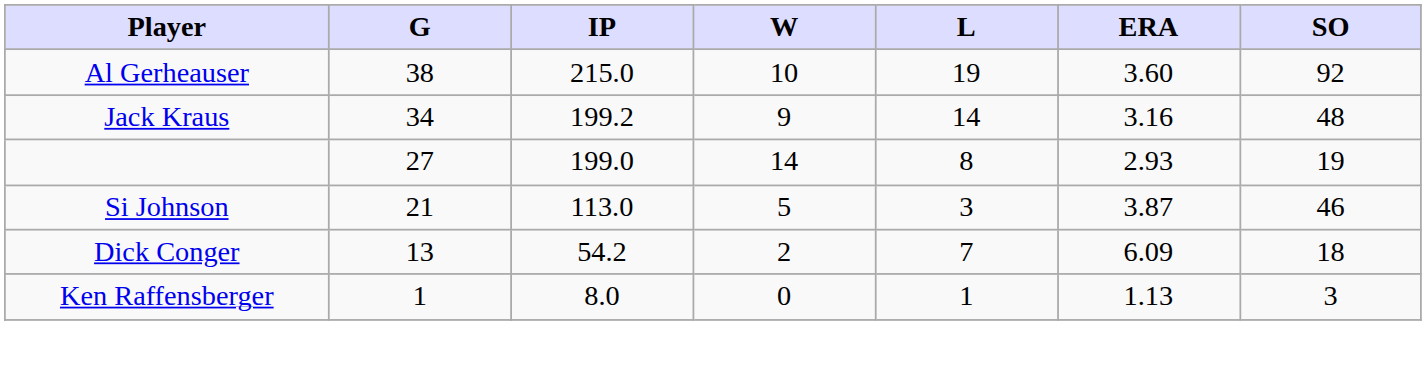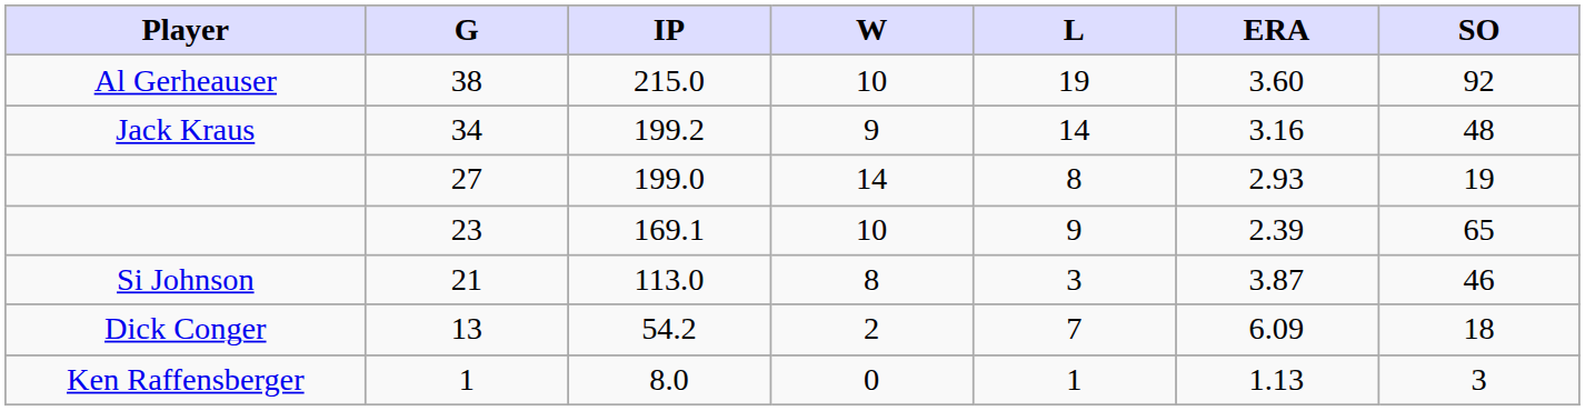+ row: 23 | 169.1 | 10 | 9 | 2.39 | 65
21 | W: 5 -> 8
